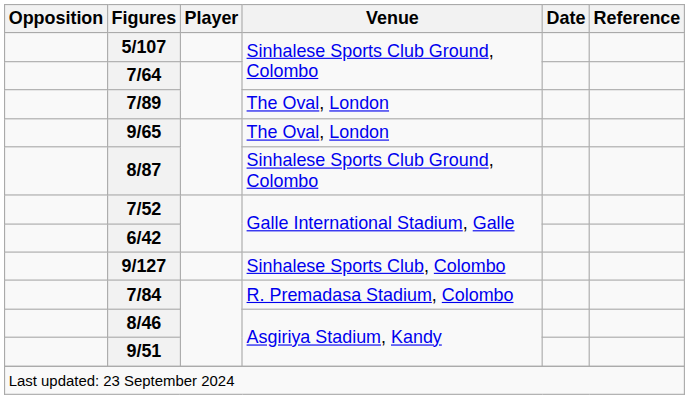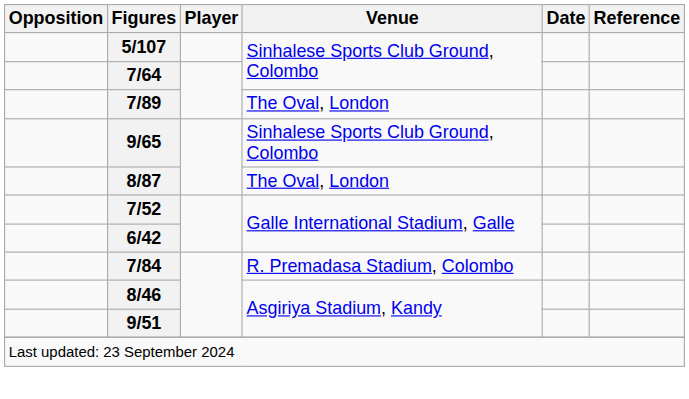9/65 | Venue: The Oval, London -> Sinhalese Sports Club Ground, Colombo
8/87 | Venue: Sinhalese Sports Club Ground, Colombo -> The Oval, London
- row: 9/127 | Sinhalese Sports Club, Colombo
